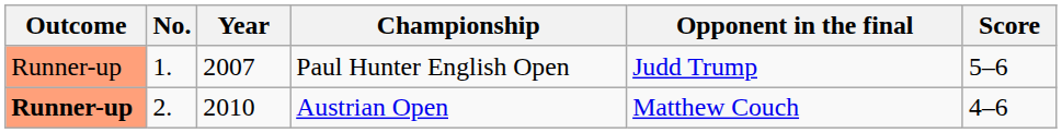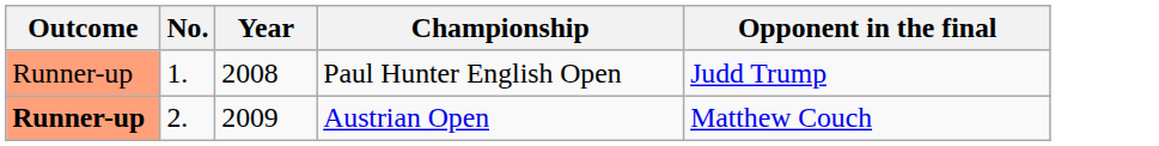- column: Score | 5–6 | 4–6
Paul Hunter English Open | Year: 2007 -> 2008
Austrian Open | Year: 2010 -> 2009
